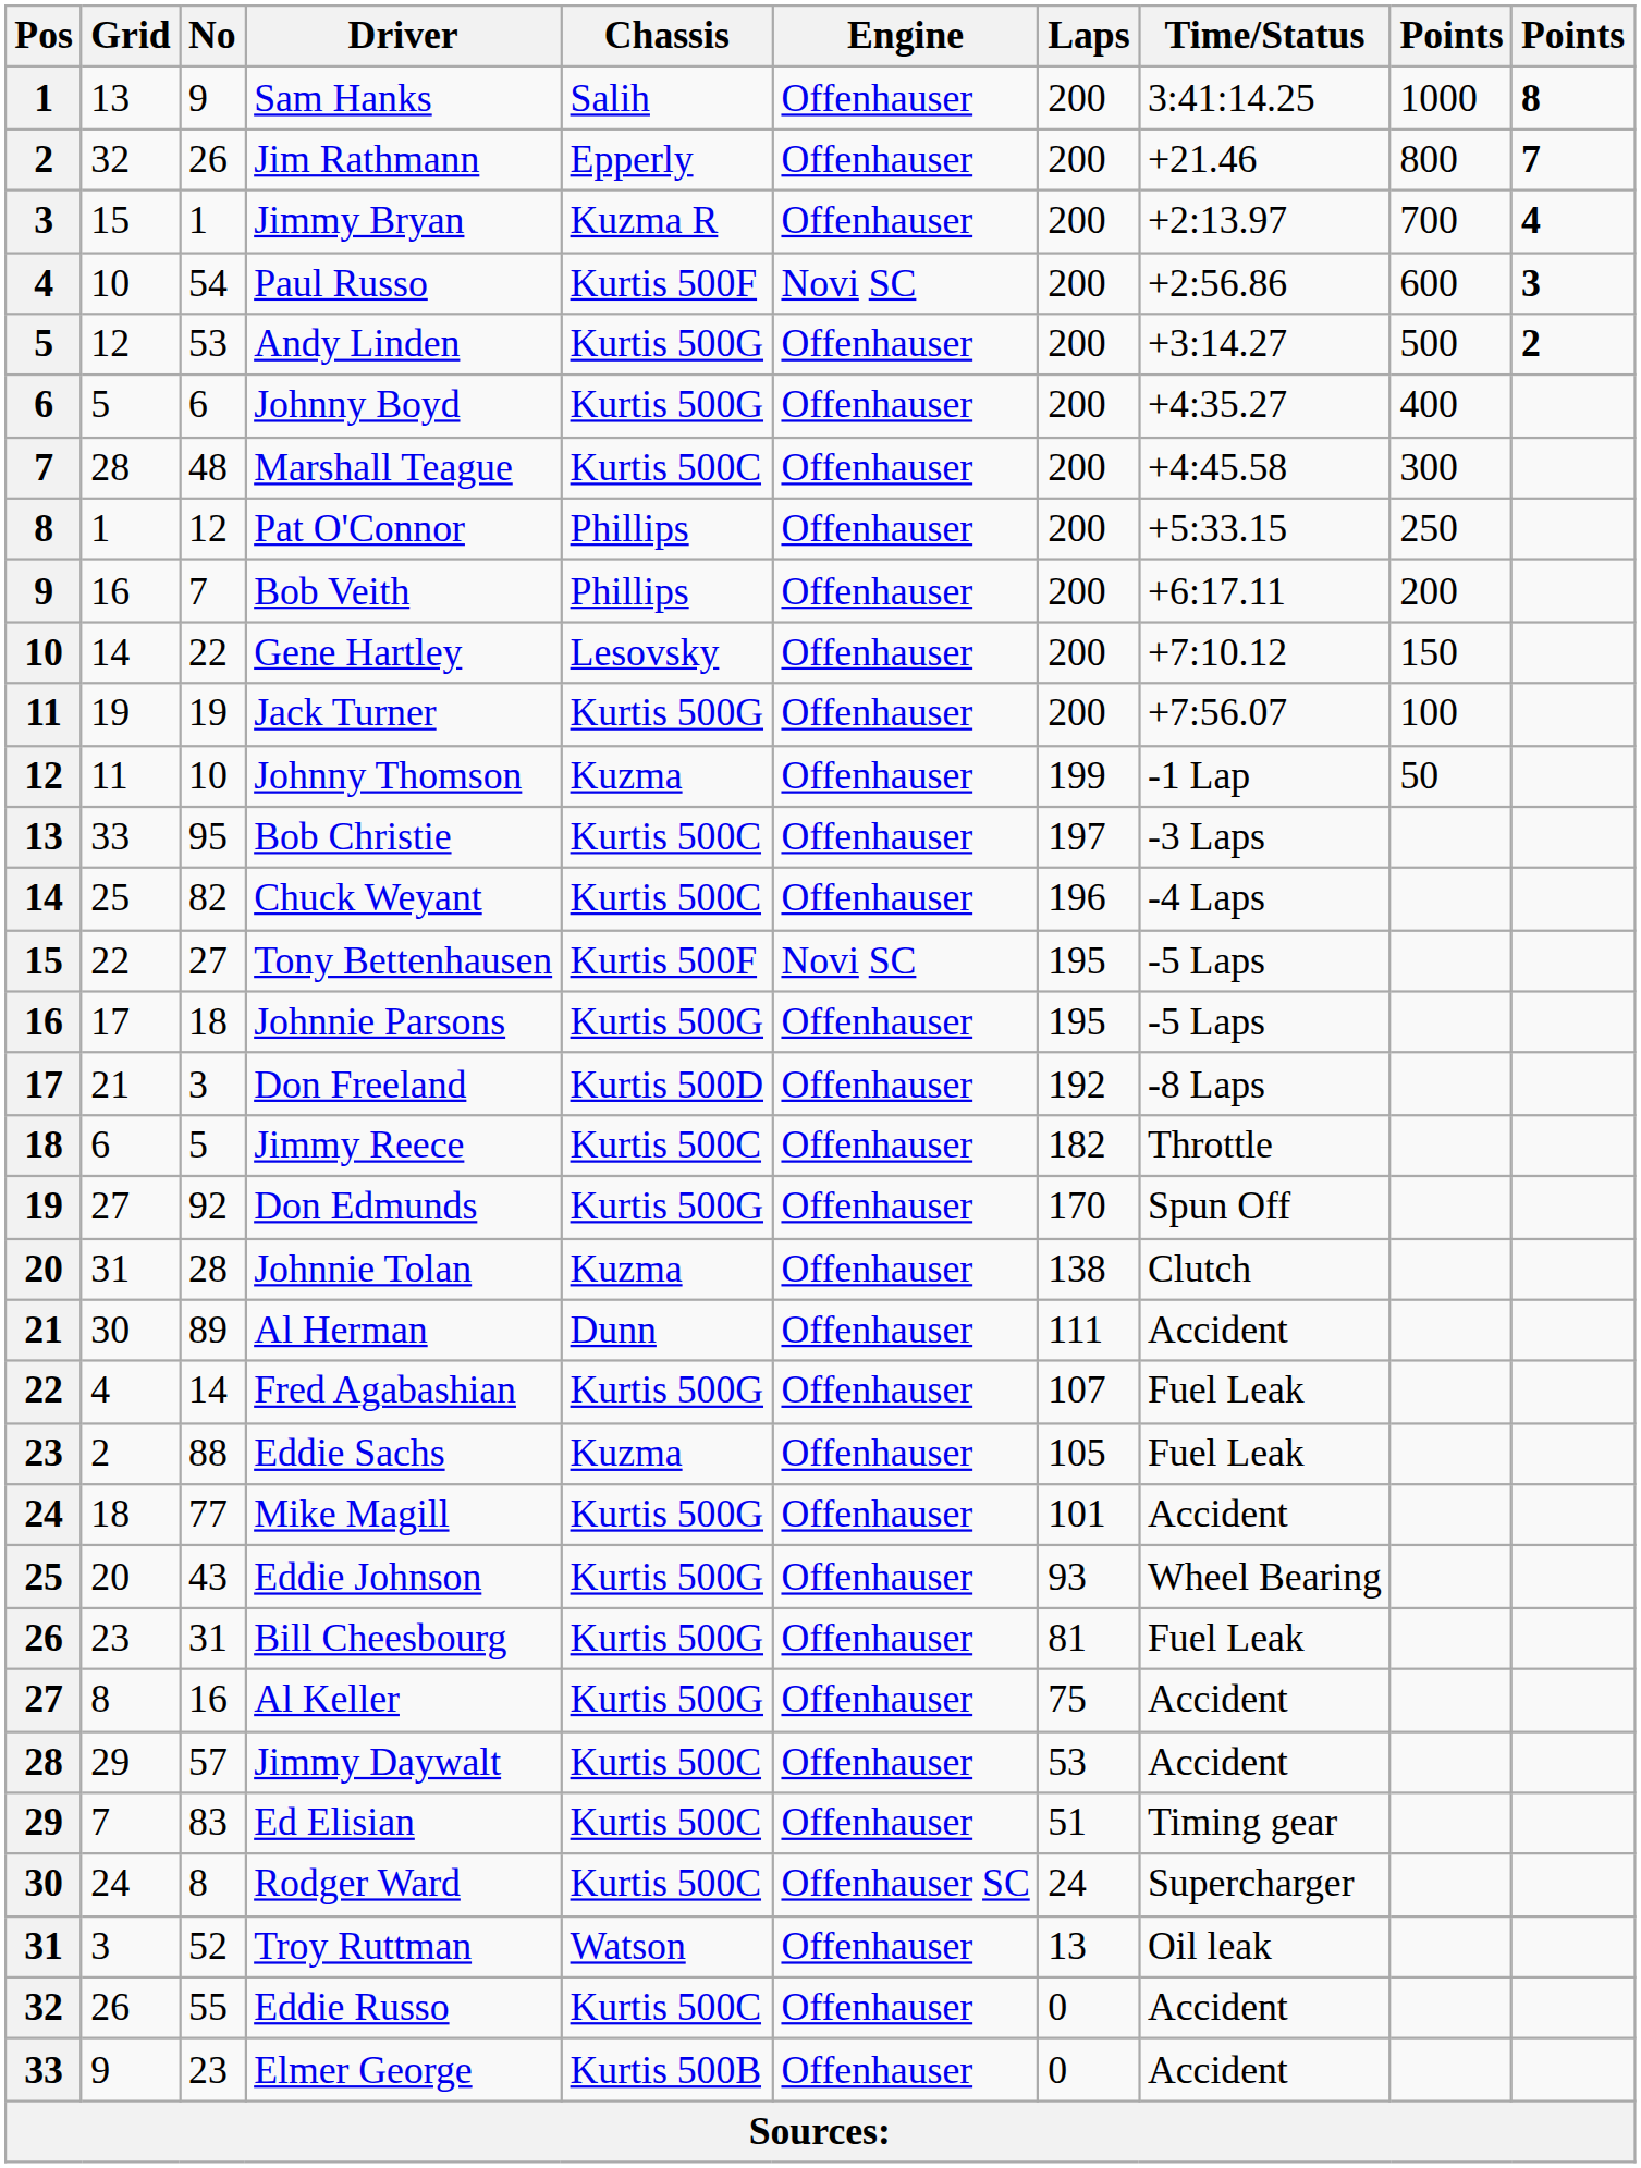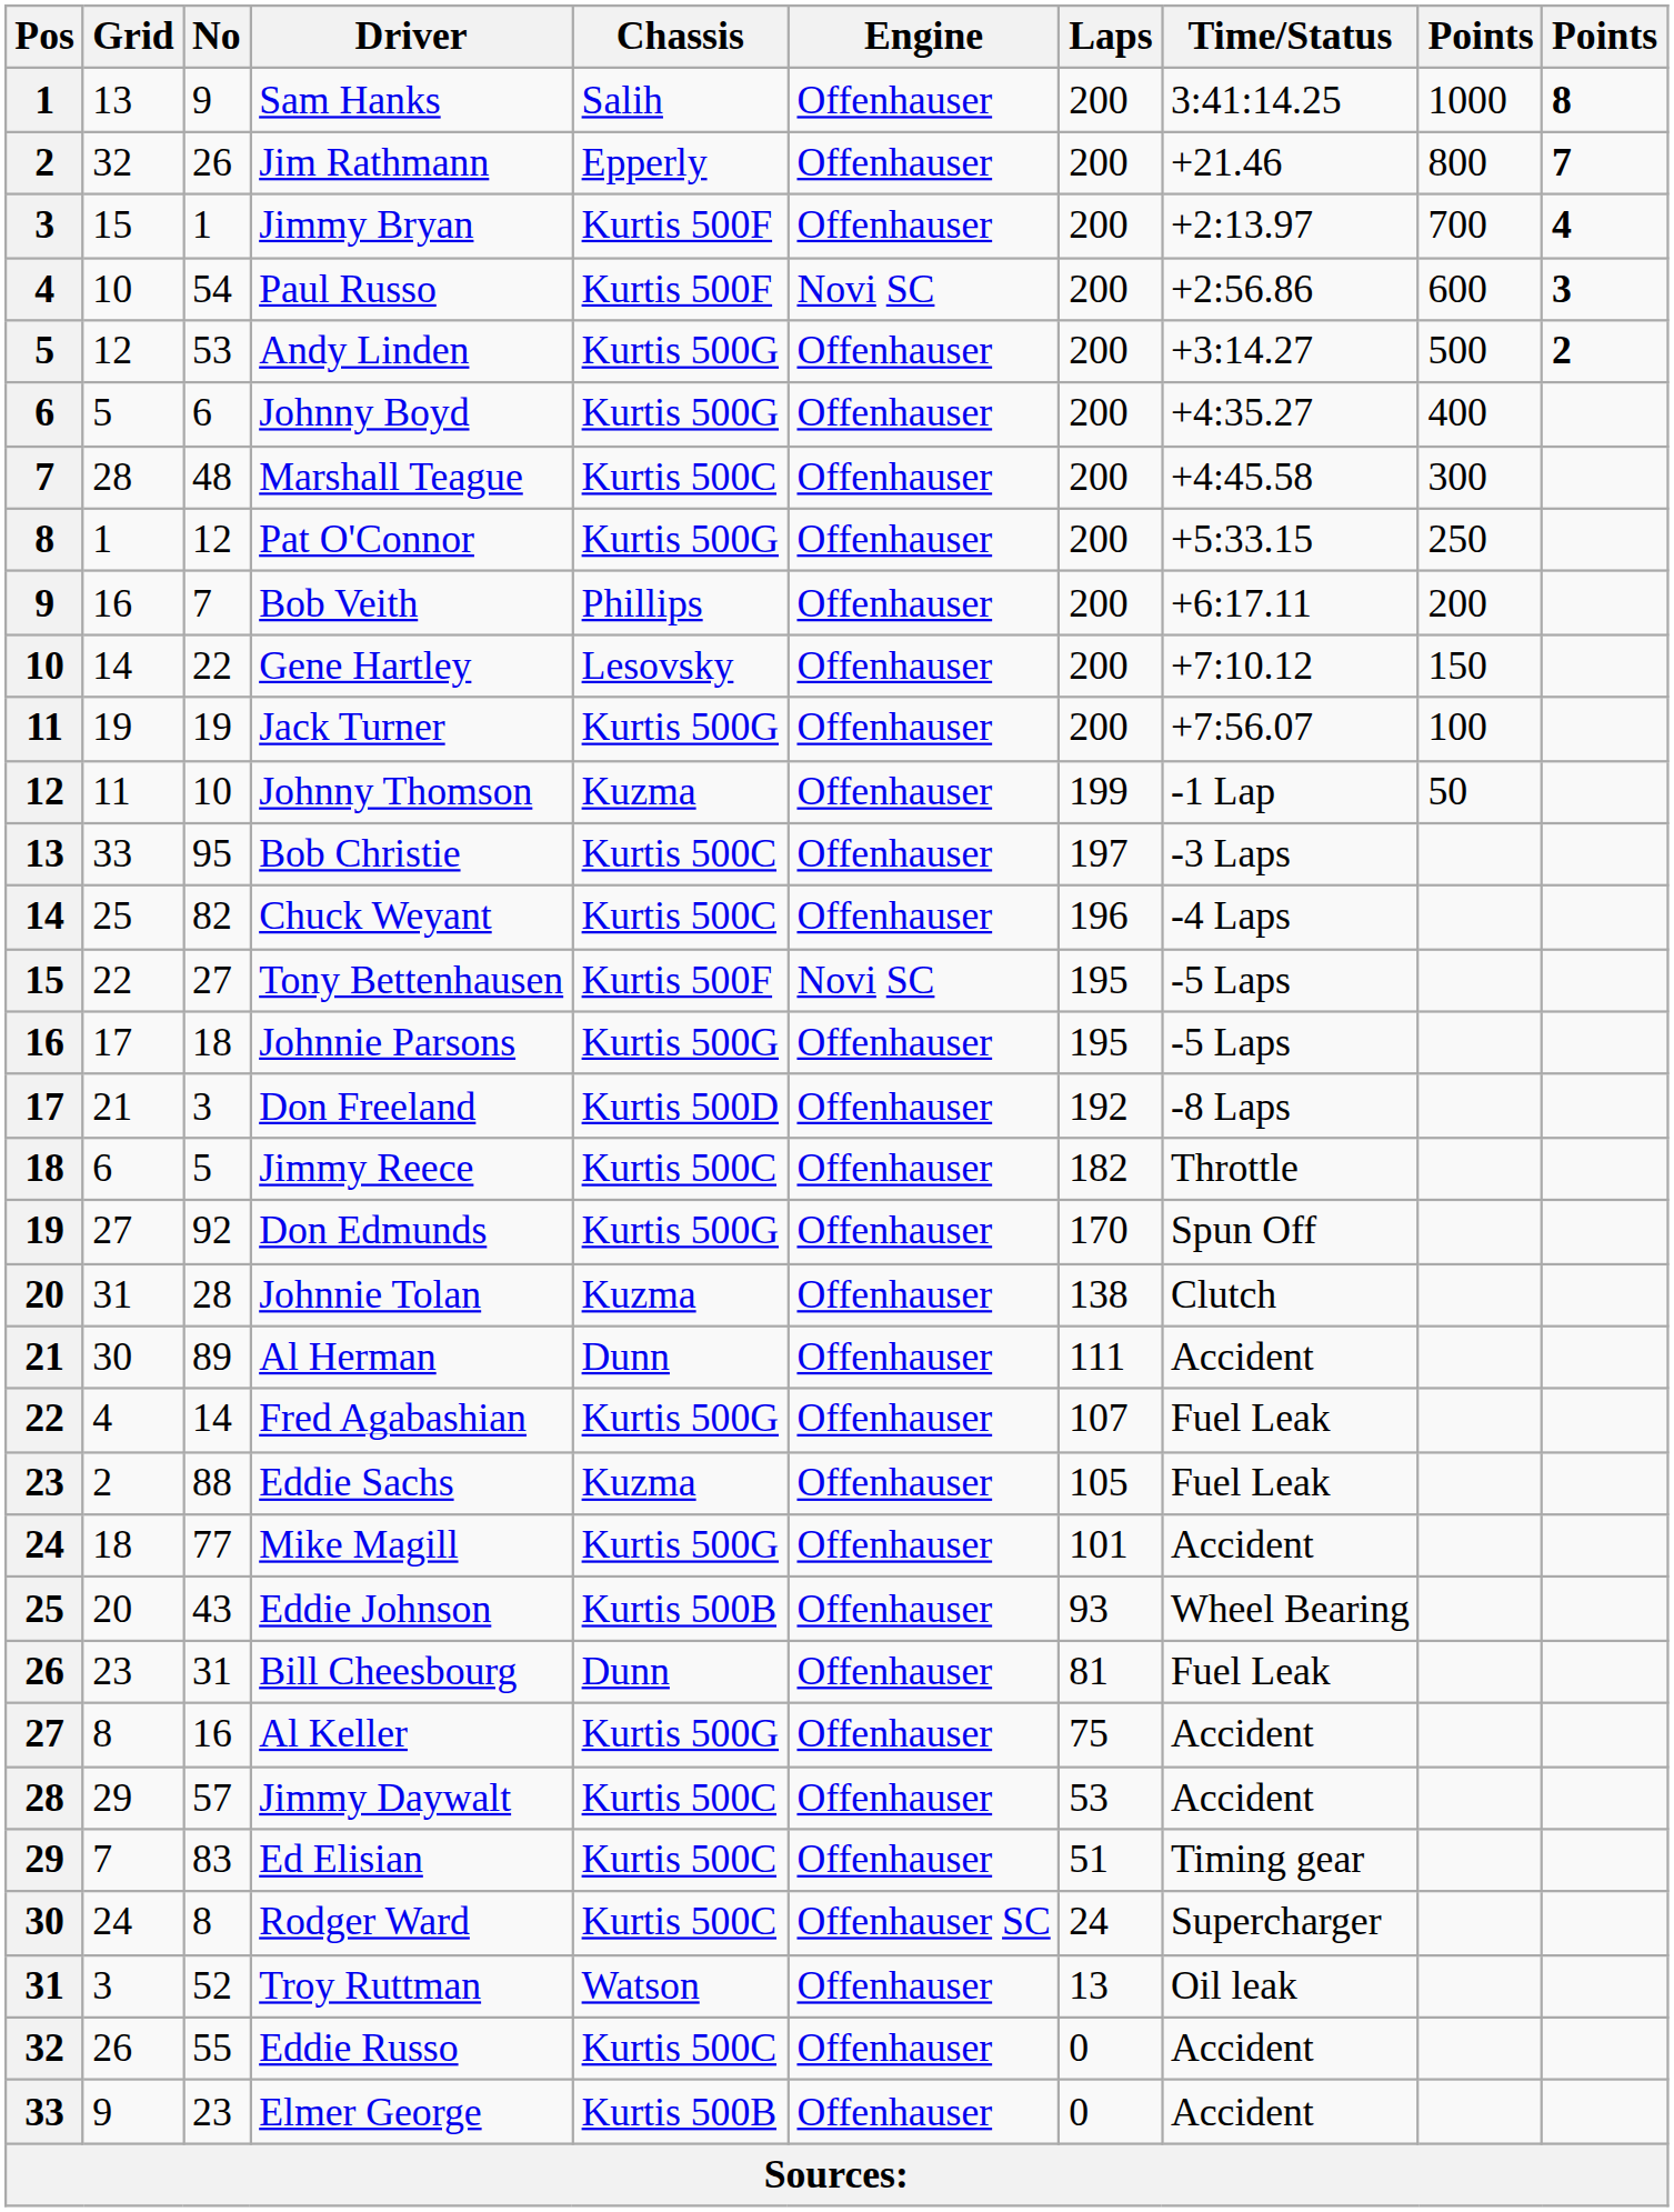Jimmy Bryan | Chassis: Kuzma R -> Kurtis 500F
Pat O'Connor | Chassis: Phillips -> Kurtis 500G
Eddie Johnson | Chassis: Kurtis 500G -> Kurtis 500B
Bill Cheesbourg | Chassis: Kurtis 500G -> Dunn
